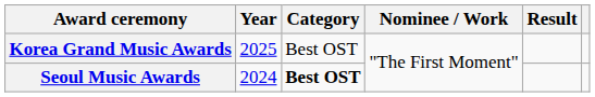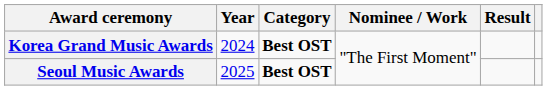Korea Grand Music Awards | Year: 2025 -> 2024
Korea Grand Music Awards | Category: normal -> bold
Seoul Music Awards | Year: 2024 -> 2025
